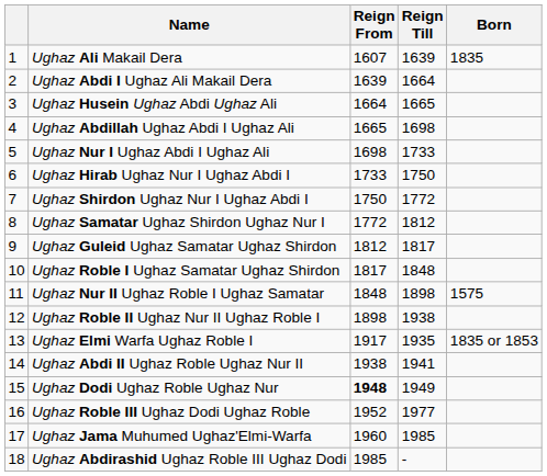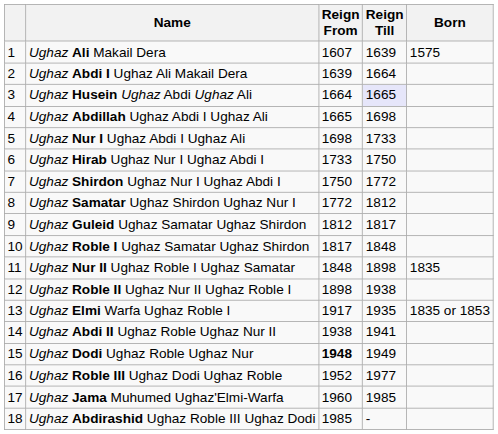Ughaz Ali Makail Dera | Born: 1835 -> 1575
Ughaz Husein Ughaz Abdi Ughaz Ali | Reign Till: no background -> lavender background
Ughaz Nur II Ughaz Roble I Ughaz Samatar | Born: 1575 -> 1835
